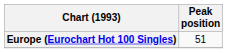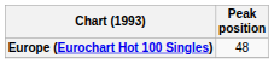Europe (Eurochart Hot 100 Singles) | Peak position: 51 -> 48
